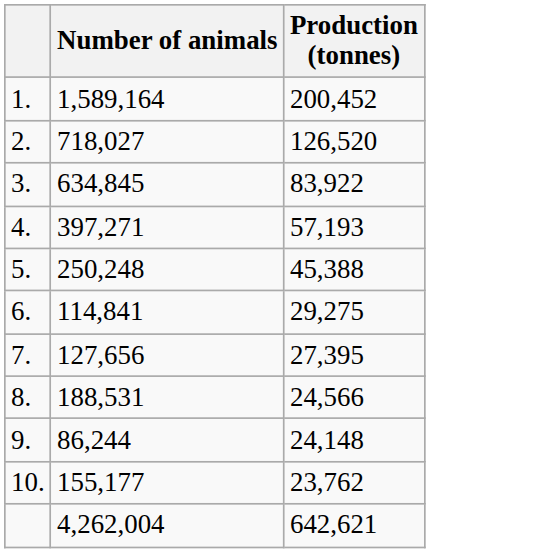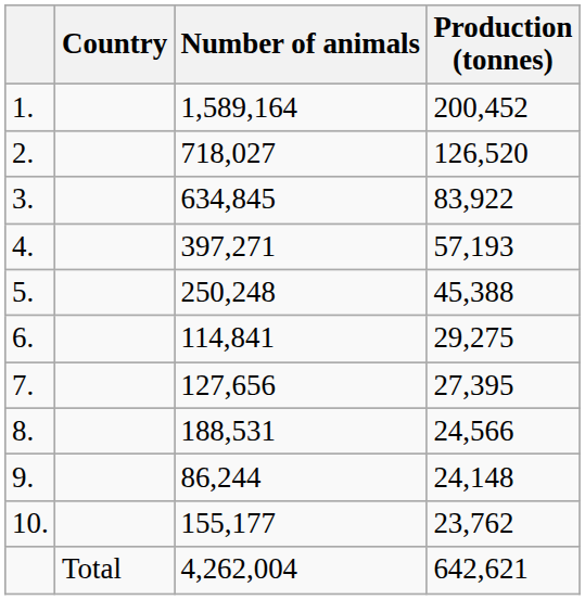+ column: Country | Total
